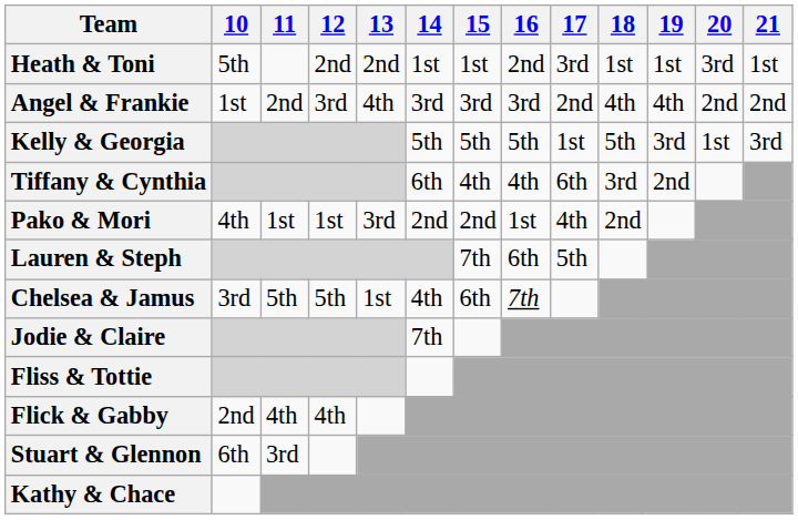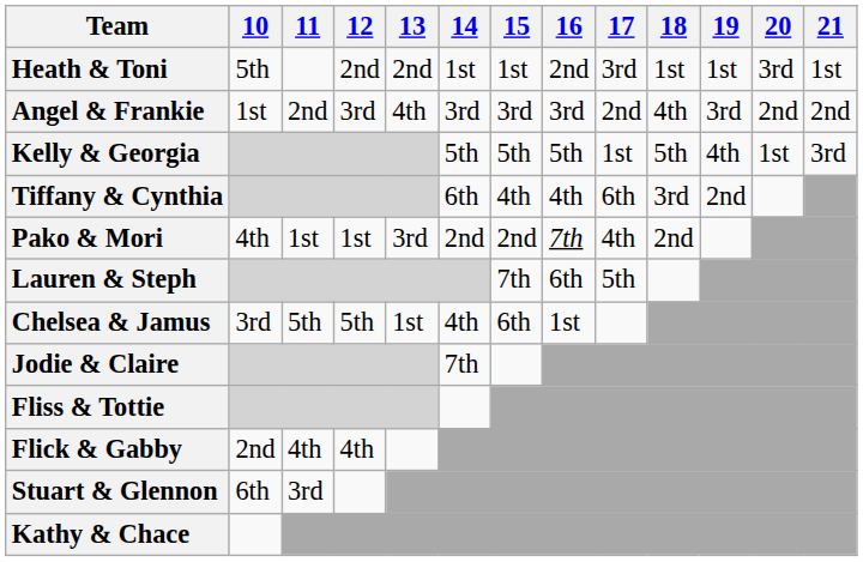Angel & Frankie | 19: 4th -> 3rd
Kelly & Georgia | 19: 3rd -> 4th
Pako & Mori | 16: 1st -> 7th
Chelsea & Jamus | 16: 7th -> 1st
